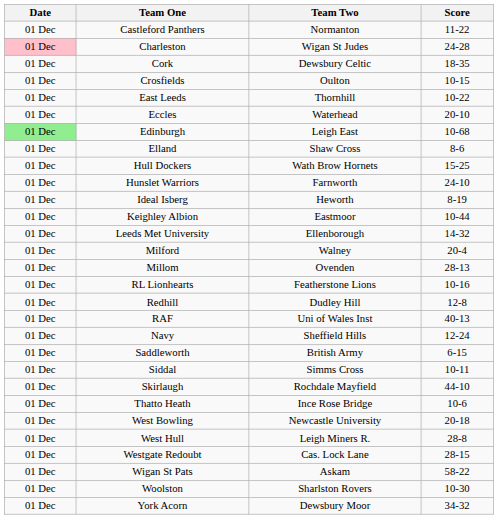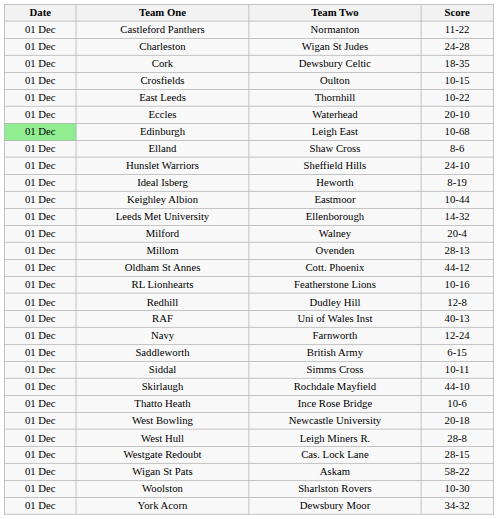Charleston | Date: pink background -> no background
- row: 01 Dec | Hull Dockers | Wath Brow Hornets | 15-25
Hunslet Warriors | Team Two: Farnworth -> Sheffield Hills
+ row: 01 Dec | Oldham St Annes | Cott. Phoenix | 44-12
Navy | Team Two: Sheffield Hills -> Farnworth
